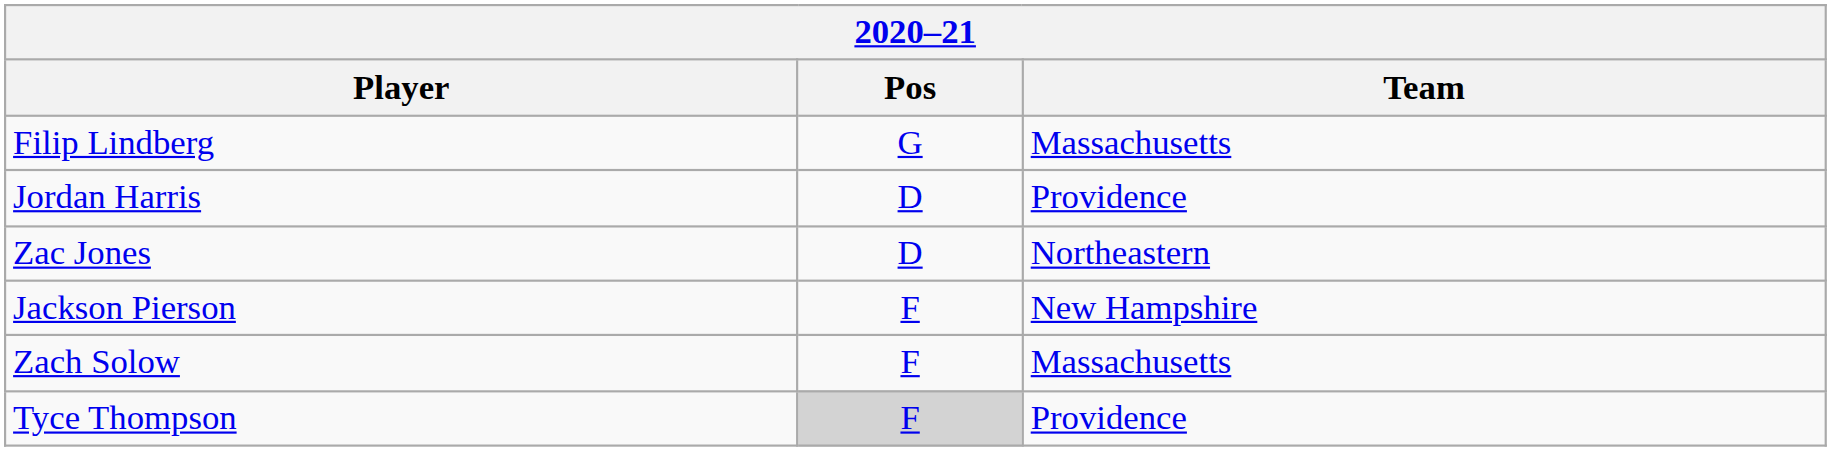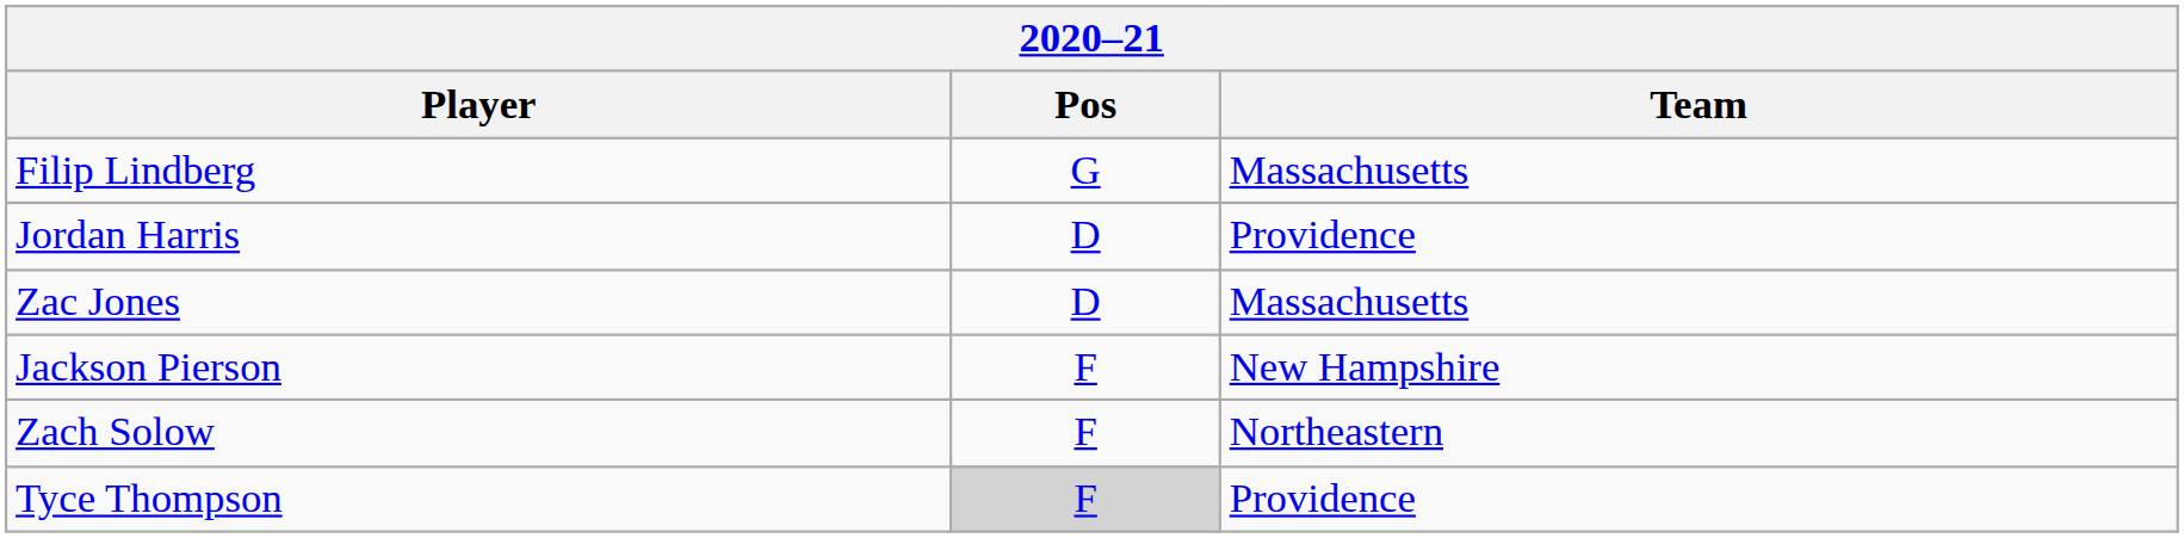Zac Jones | Team: Northeastern -> Massachusetts
Zach Solow | Team: Massachusetts -> Northeastern
